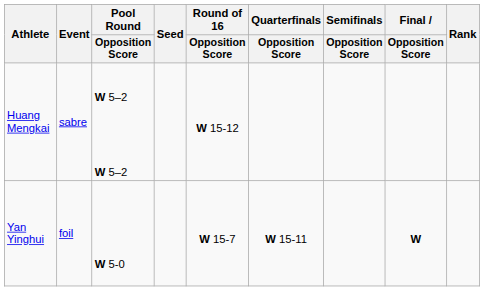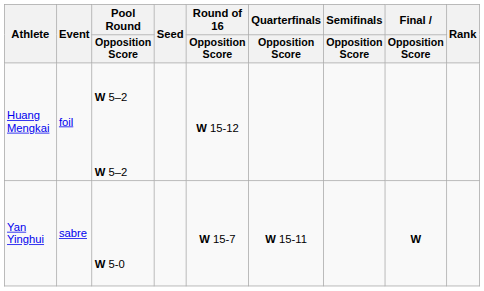Huang Mengkai | Event: sabre -> foil
Yan Yinghui | Event: foil -> sabre
